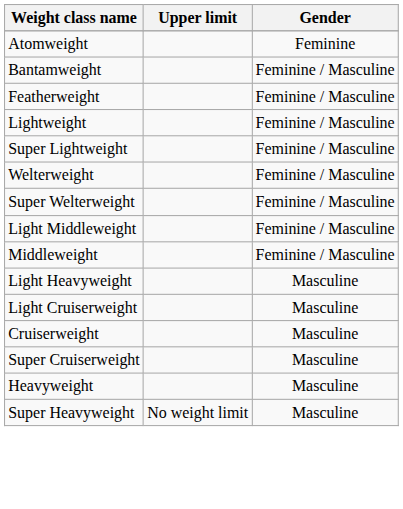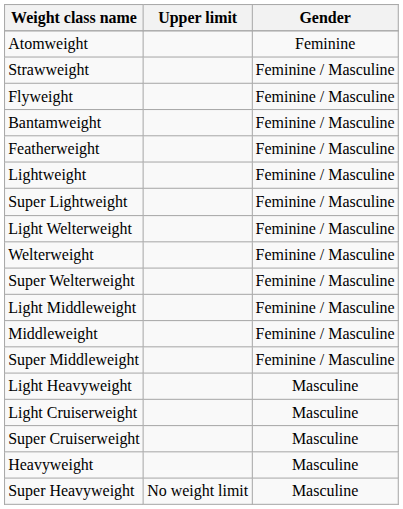+ row: Strawweight | Feminine / Masculine
+ row: Flyweight | Feminine / Masculine
+ row: Light Welterweight | Feminine / Masculine
+ row: Super Middleweight | Feminine / Masculine
- row: Cruiserweight | Masculine
